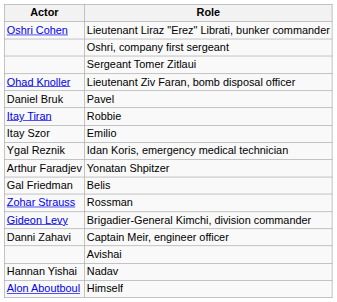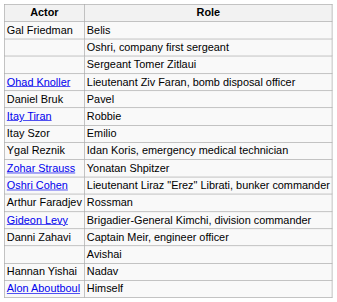rows swapped: Lieutenant Liraz "Erez" Librati, bunker commander <-> Belis
Yonatan Shpitzer | Actor: Arthur Faradjev -> Zohar Strauss
Rossman | Actor: Zohar Strauss -> Arthur Faradjev
